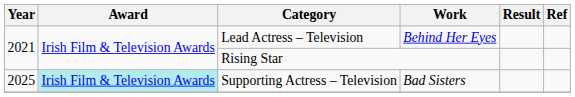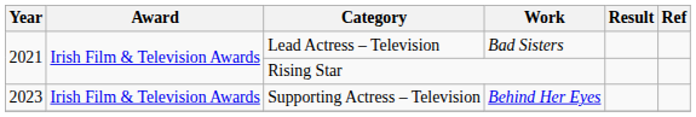Lead Actress – Television | Work: Behind Her Eyes -> Bad Sisters
Supporting Actress – Television | Year: 2025 -> 2023
Supporting Actress – Television | Award: paleturquoise background -> no background
Supporting Actress – Television | Work: Bad Sisters -> Behind Her Eyes
